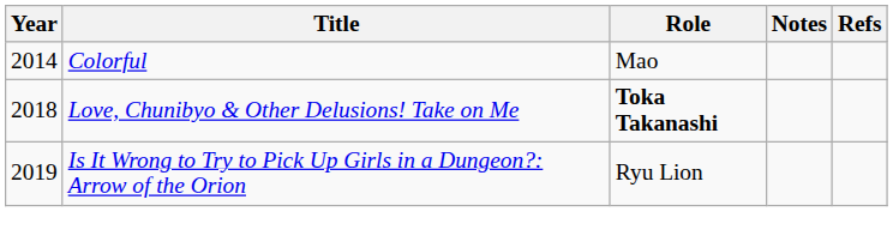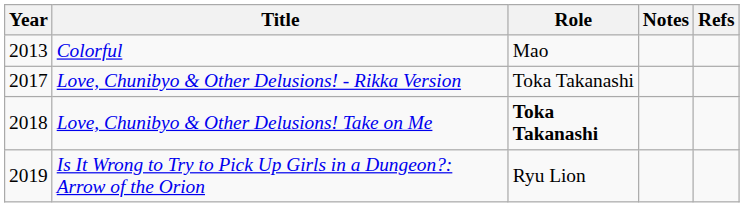Colorful | Year: 2014 -> 2013
+ row: 2017 | Love, Chunibyo & Other Delusions! - Rikka Version | Toka Takanashi
